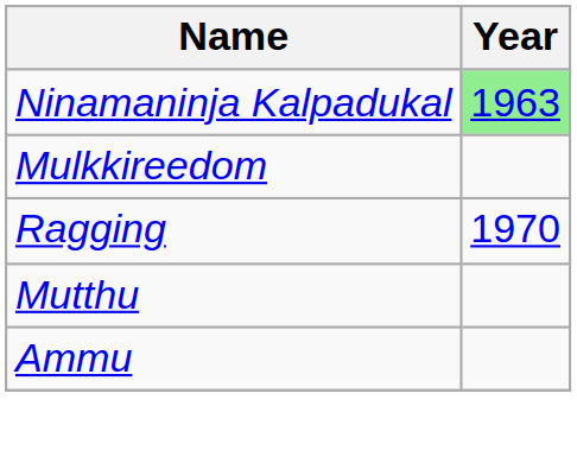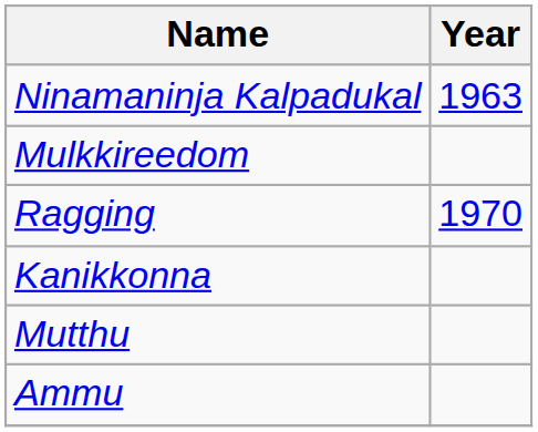Ninamaninja Kalpadukal | Year: lightgreen background -> no background
+ row: Kanikkonna
